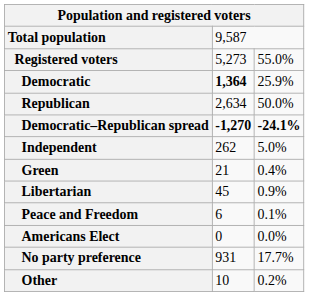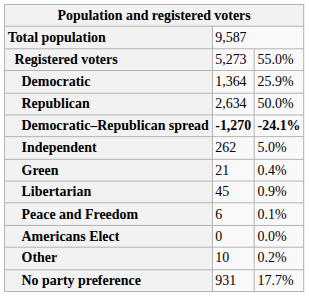Democratic | column 2: bold -> normal
rows swapped: Other <-> No party preference
